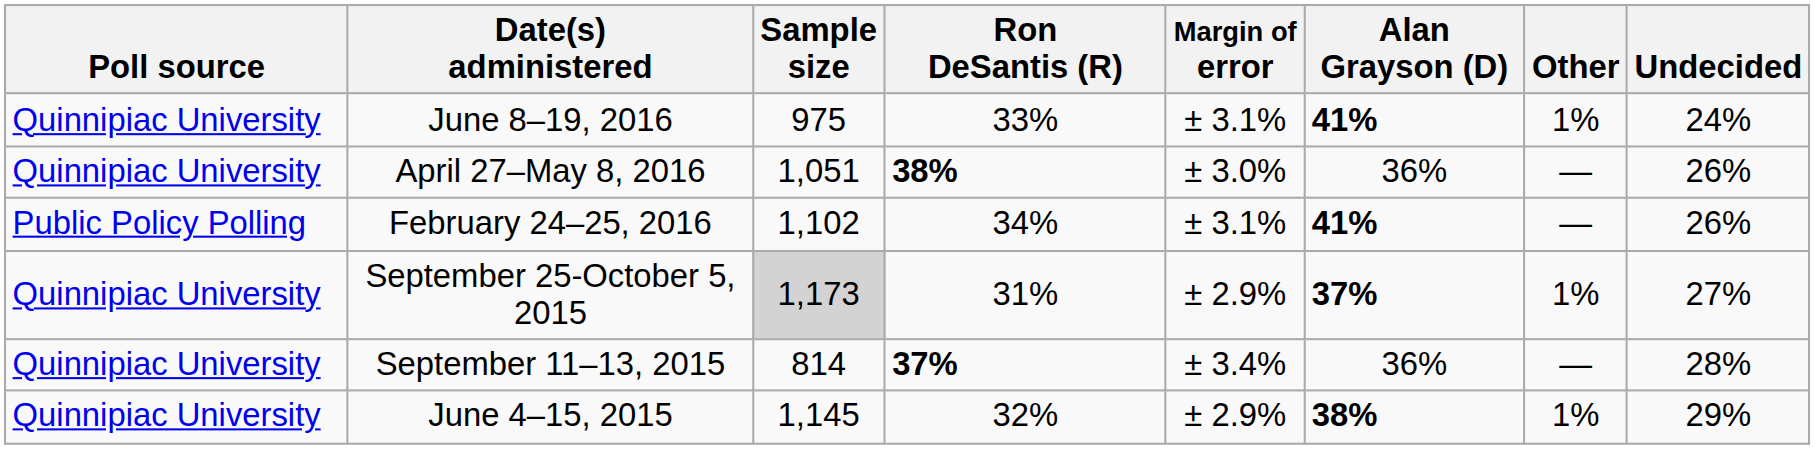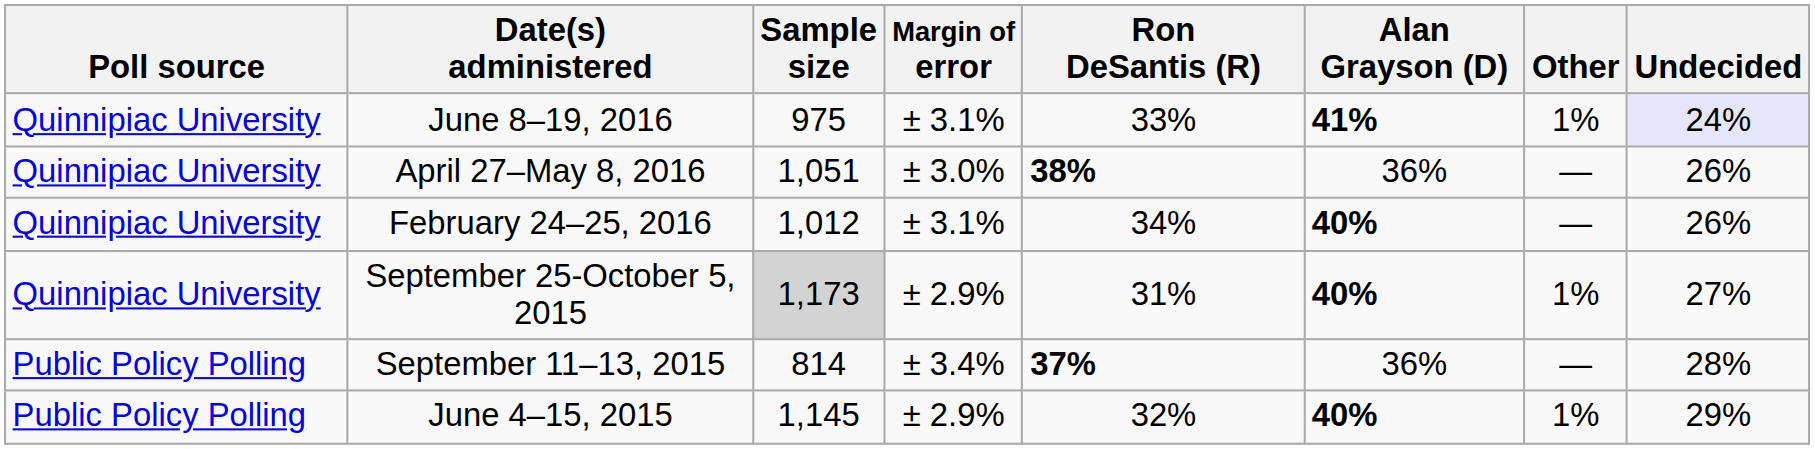columns swapped: Margin of error <-> Ron DeSantis (R)
June 8–19, 2016 | Undecided: no background -> lavender background
February 24–25, 2016 | Poll source: Public Policy Polling -> Quinnipiac University
February 24–25, 2016 | Sample size: 1,102 -> 1,012
February 24–25, 2016 | Alan Grayson (D): 41% -> 40%
September 25-October 5, 2015 | Alan Grayson (D): 37% -> 40%
September 11–13, 2015 | Poll source: Quinnipiac University -> Public Policy Polling
June 4–15, 2015 | Poll source: Quinnipiac University -> Public Policy Polling
June 4–15, 2015 | Alan Grayson (D): 38% -> 40%
